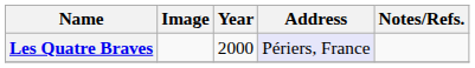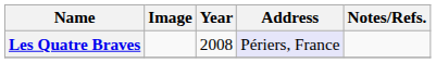Les Quatre Braves | Year: 2000 -> 2008
